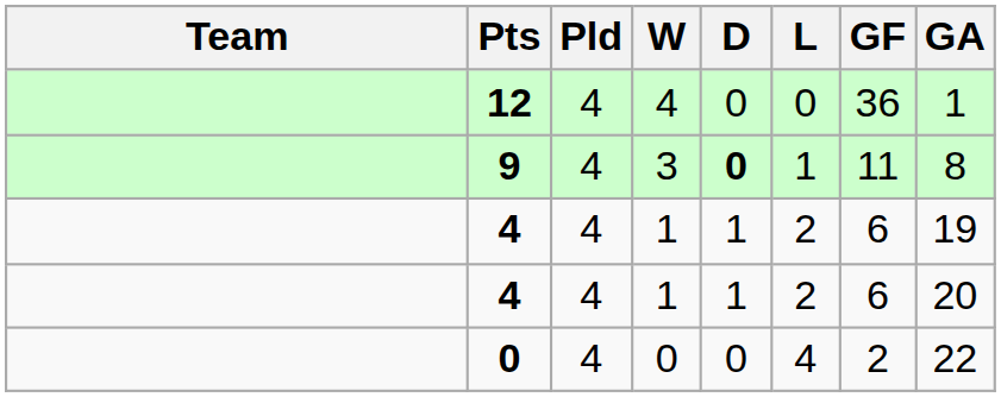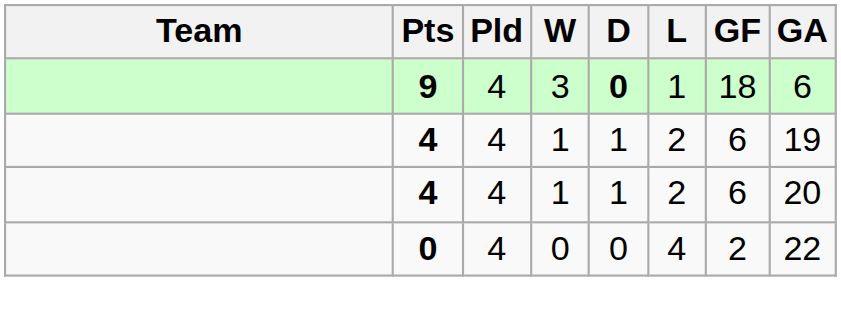- row: 12 | 4 | 4 | 0 | 0 | 36 | 1
9 | GF: 11 -> 18
9 | GA: 8 -> 6
